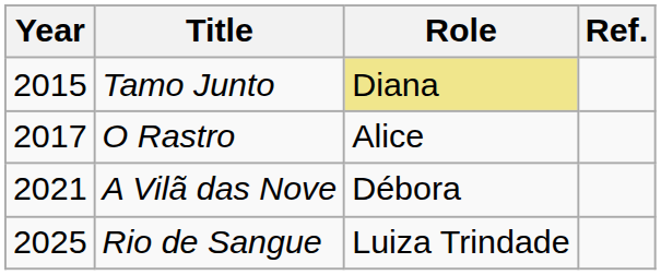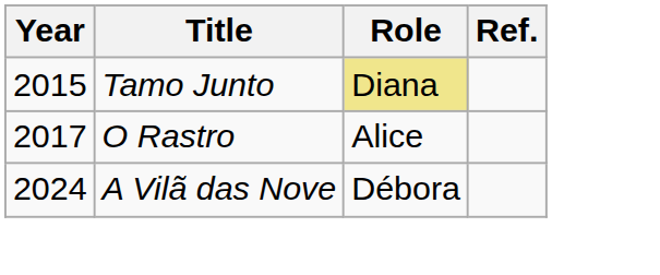A Vilã das Nove | Year: 2021 -> 2024
- row: 2025 | Rio de Sangue | Luiza Trindade
